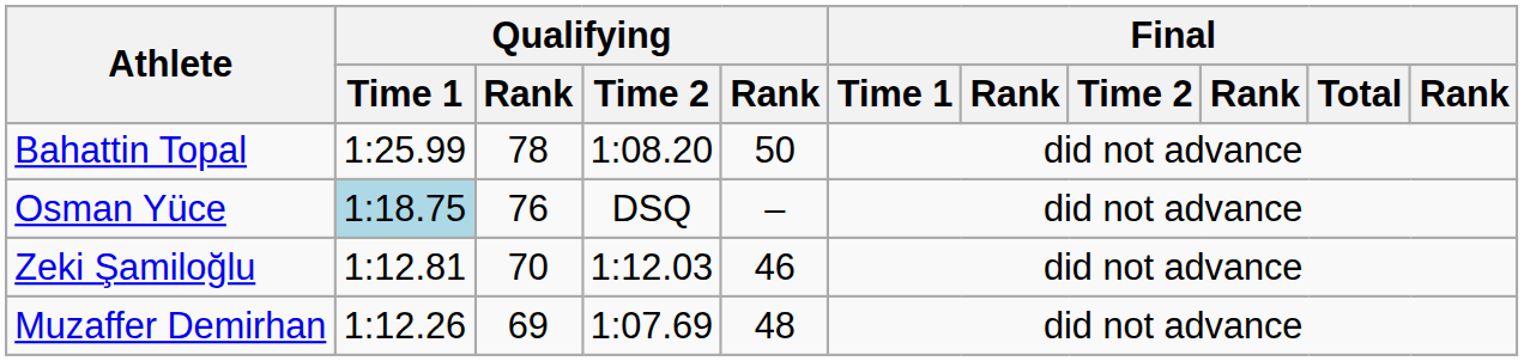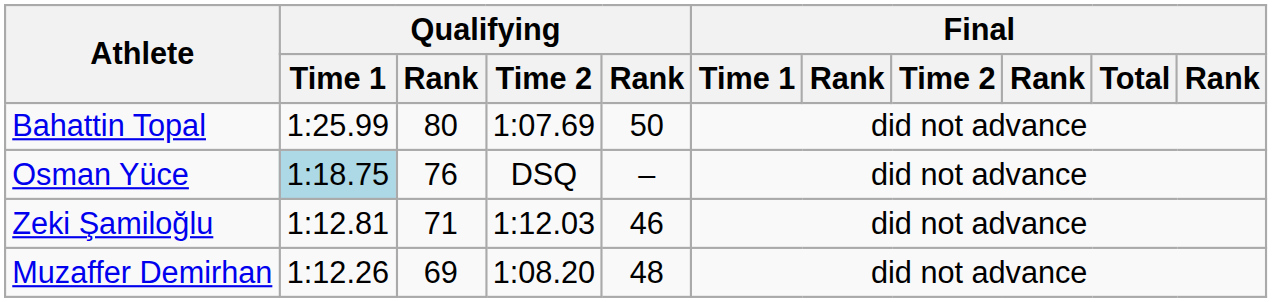Bahattin Topal | column 3: 78 -> 80
Bahattin Topal | Qualifying / Time 2: 1:08.20 -> 1:07.69
Zeki Şamiloğlu | column 3: 70 -> 71
Muzaffer Demirhan | Qualifying / Time 2: 1:07.69 -> 1:08.20
